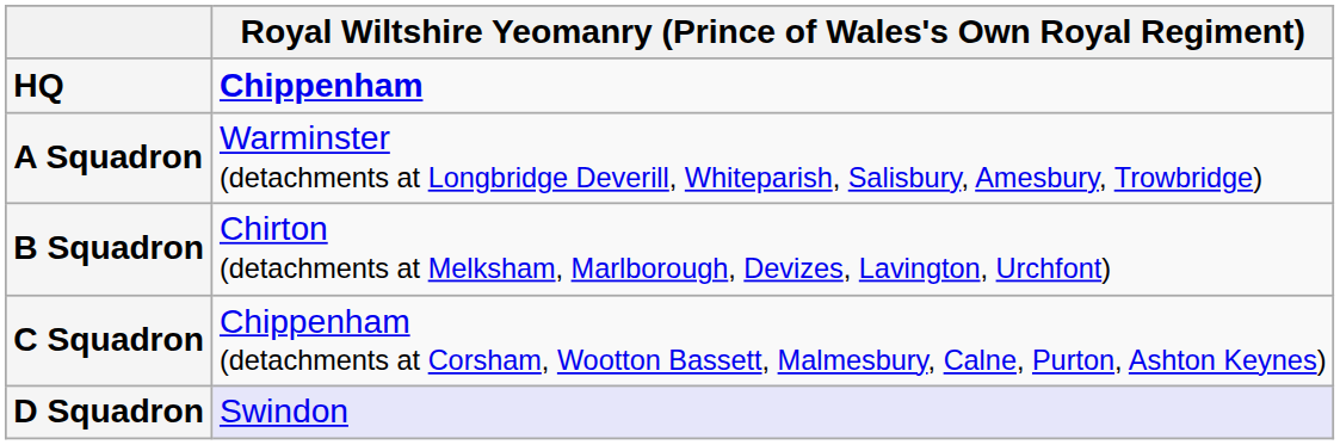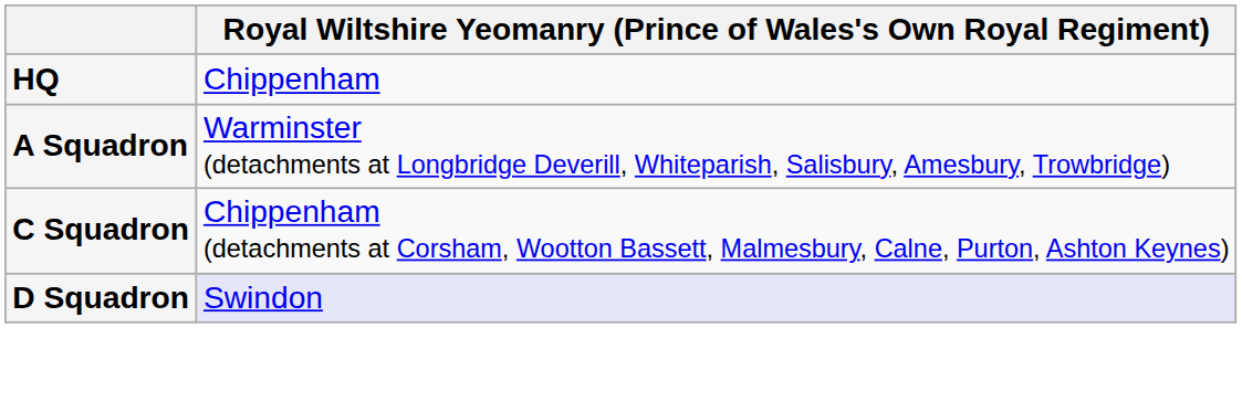HQ | column 2: bold -> normal
- row: B Squadron | Chirton (detachments at Melksham, Marlborough, Devizes, Lavington, Urchfont)
